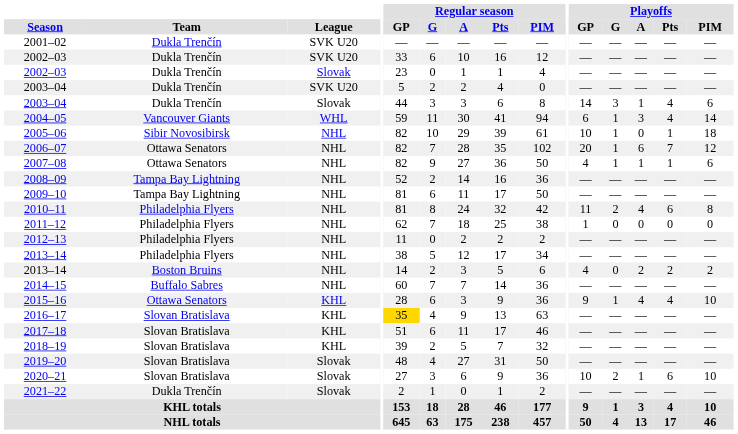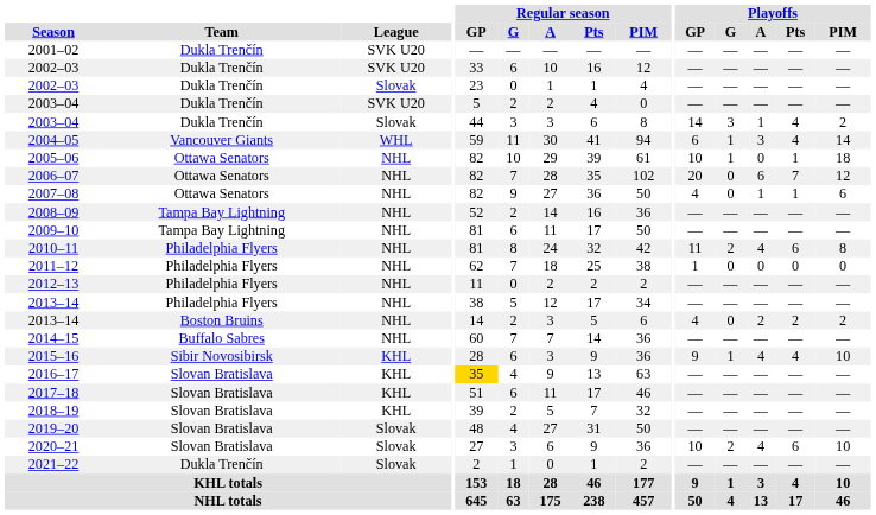2003–04 / Slovak | Playoffs / PIM: 6 -> 2
2005–06 | Team: Sibir Novosibirsk -> Ottawa Senators
2006–07 | Playoffs / G: 1 -> 0
2007–08 | Playoffs / G: 1 -> 0
2015–16 | Team: Ottawa Senators -> Sibir Novosibirsk
2020–21 | Playoffs / A: 1 -> 4
